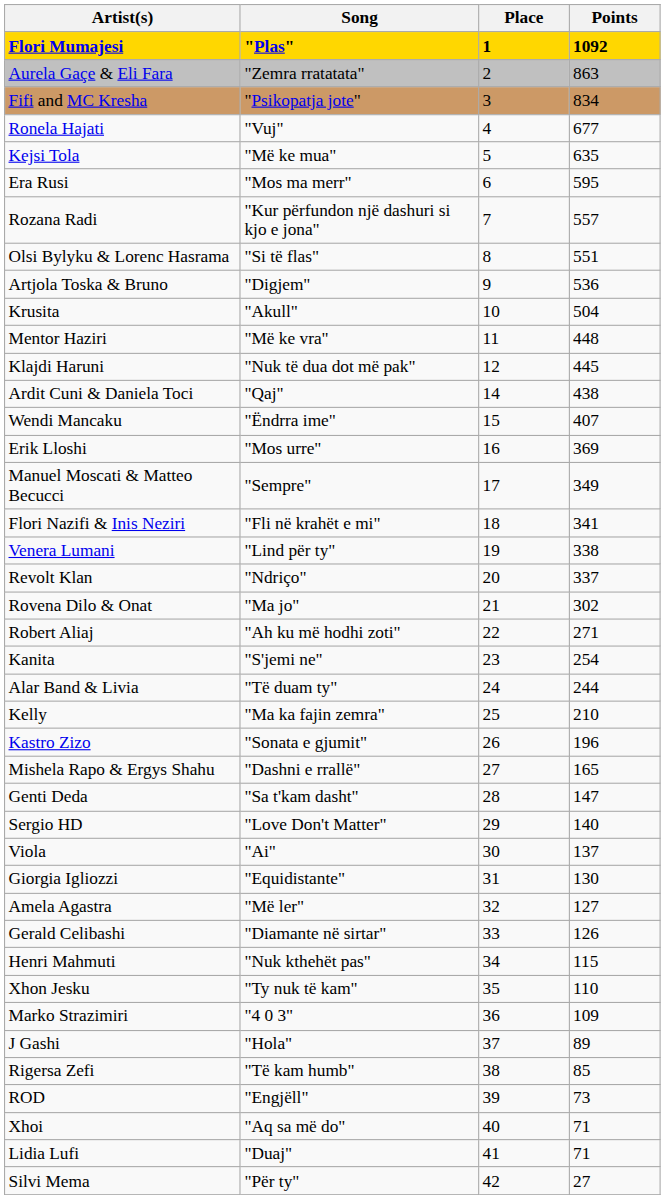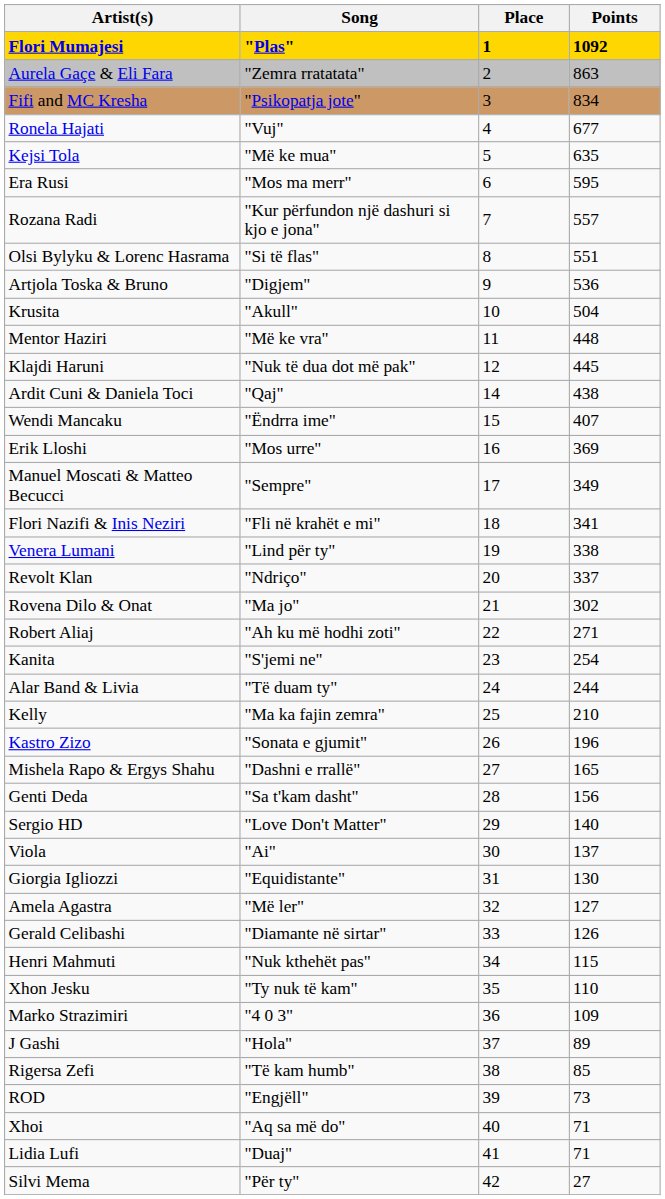Genti Deda | Points: 147 -> 156
